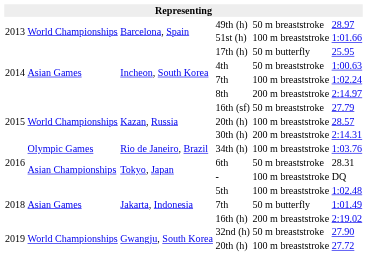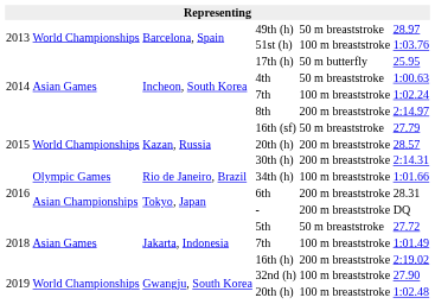51st (h) | column 6: 1:01.66 -> 1:03.76
Kazan, Russia / 20th (h) | column 5: 100 m breaststroke -> 200 m breaststroke
34th (h) | column 6: 1:03.76 -> 1:01.66
6th | column 5: 50 m breaststroke -> 200 m breaststroke
- | column 5: 100 m breaststroke -> 200 m breaststroke
5th | column 5: 100 m breaststroke -> 50 m breaststroke
5th | column 6: 1:02.48 -> 27.72
Jakarta, Indonesia / 7th | column 5: 50 m butterfly -> 100 m breaststroke
32nd (h) | column 5: 50 m breaststroke -> 100 m breaststroke
Gwangju, South Korea / 20th (h) | column 6: 27.72 -> 1:02.48
